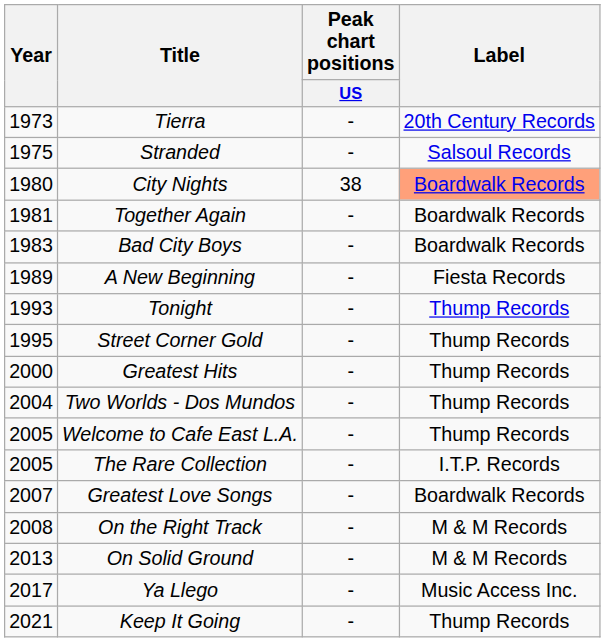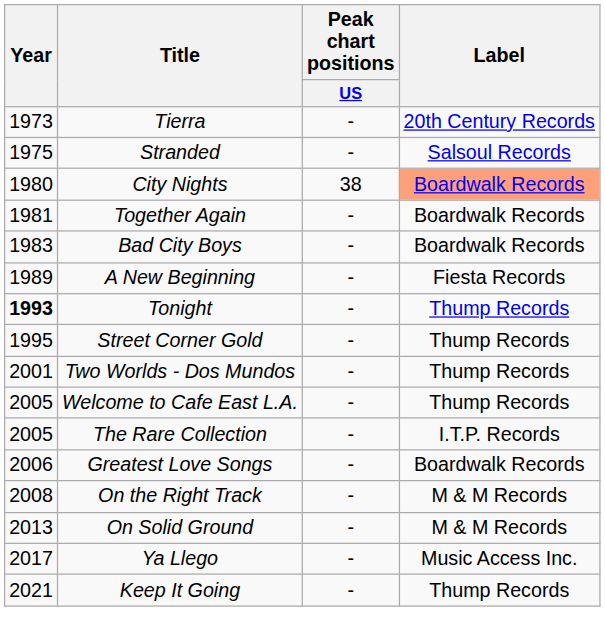Tonight | Year: normal -> bold
- row: 2000 | Greatest Hits | - | Thump Records
Two Worlds - Dos Mundos | Year: 2004 -> 2001
Greatest Love Songs | Year: 2007 -> 2006
